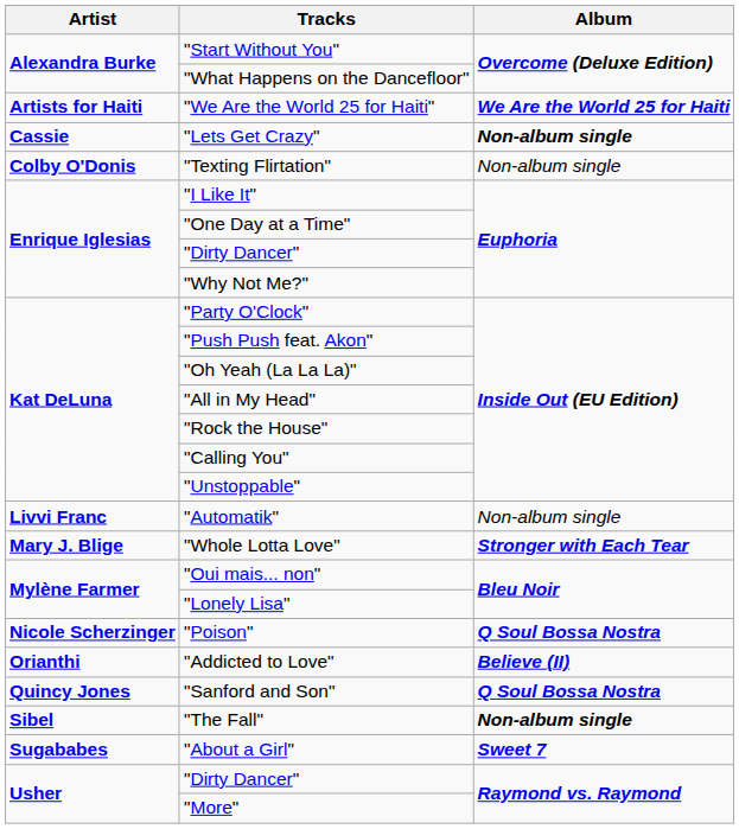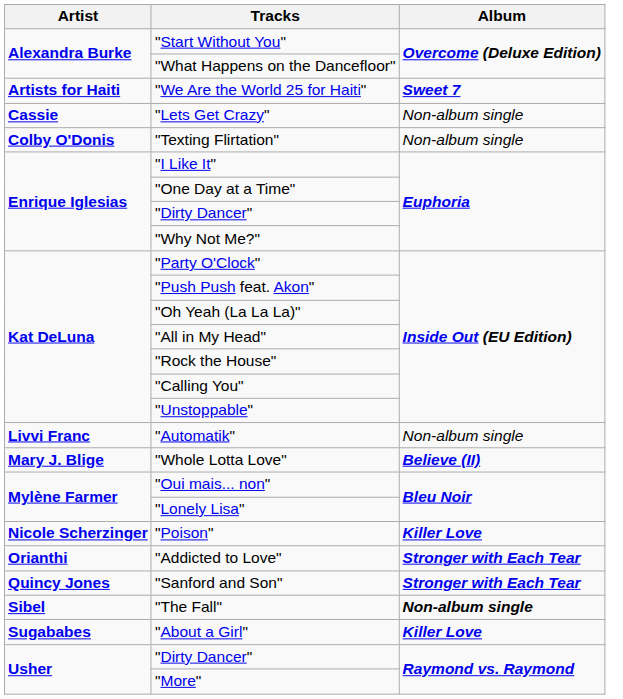"We Are the World 25 for Haiti" | Album: We Are the World 25 for Haiti -> Sweet 7
"Lets Get Crazy" | Album: bold -> normal
"Whole Lotta Love" | Album: Stronger with Each Tear -> Believe (II)
"Poison" | Album: Q Soul Bossa Nostra -> Killer Love
"Addicted to Love" | Album: Believe (II) -> Stronger with Each Tear
"Sanford and Son" | Album: Q Soul Bossa Nostra -> Stronger with Each Tear
"About a Girl" | Album: Sweet 7 -> Killer Love
